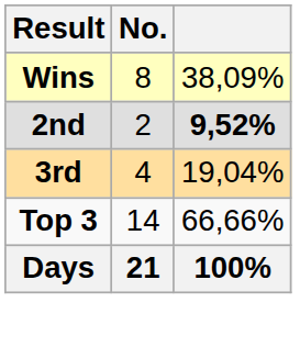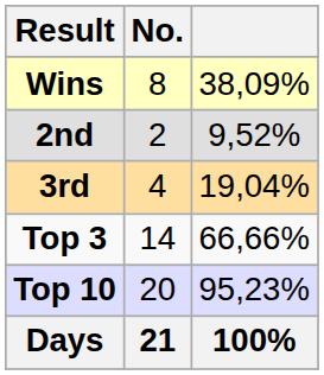2nd | column 3: bold -> normal
+ row: Top 10 | 20 | 95,23%
